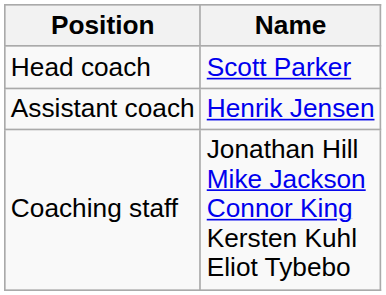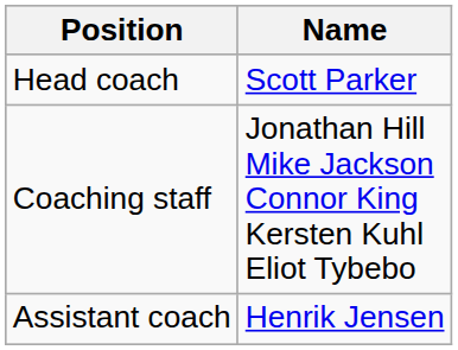rows swapped: Assistant coach <-> Coaching staff
